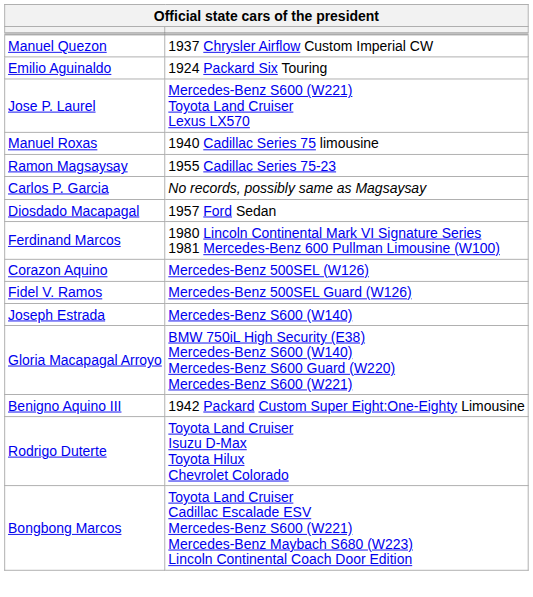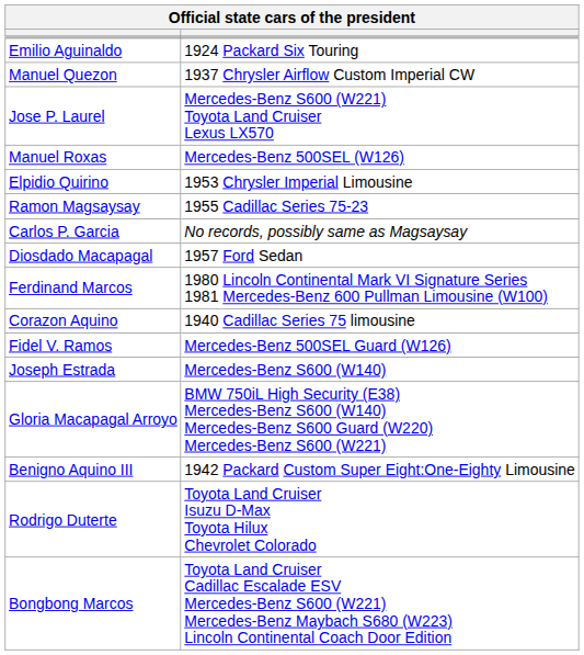rows swapped: Emilio Aguinaldo <-> Manuel Quezon
Manuel Roxas | column 2: 1940 Cadillac Series 75 limousine -> Mercedes-Benz 500SEL (W126)
+ row: Elpidio Quirino | 1953 Chrysler Imperial Limousine
Corazon Aquino | column 2: Mercedes-Benz 500SEL (W126) -> 1940 Cadillac Series 75 limousine
